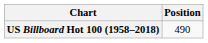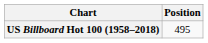US Billboard Hot 100 (1958–2018) | Position: 490 -> 495
